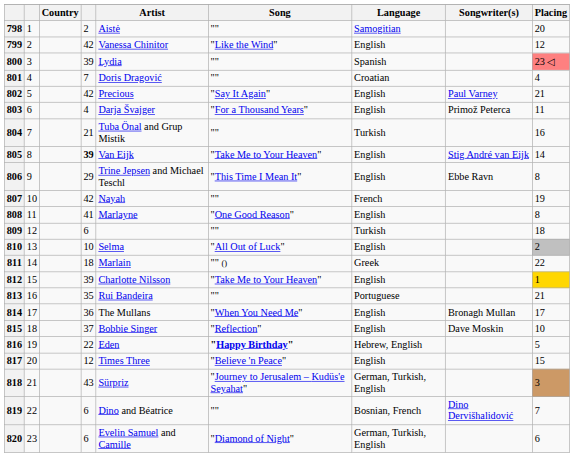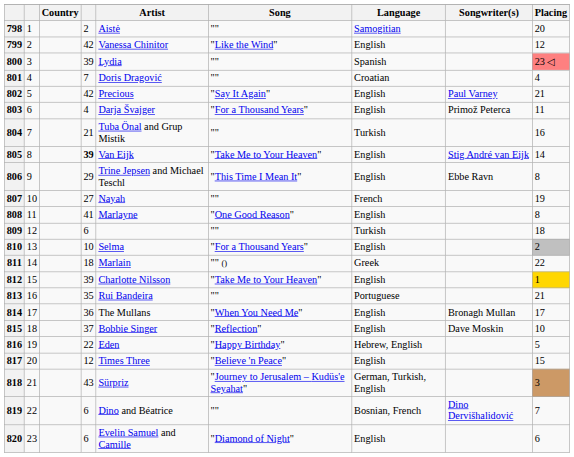807 | column 4: 42 -> 27
810 | Song: "All Out of Luck" -> "For a Thousand Years"
816 | Song: bold -> normal
820 | Language: German, Turkish, English -> English
